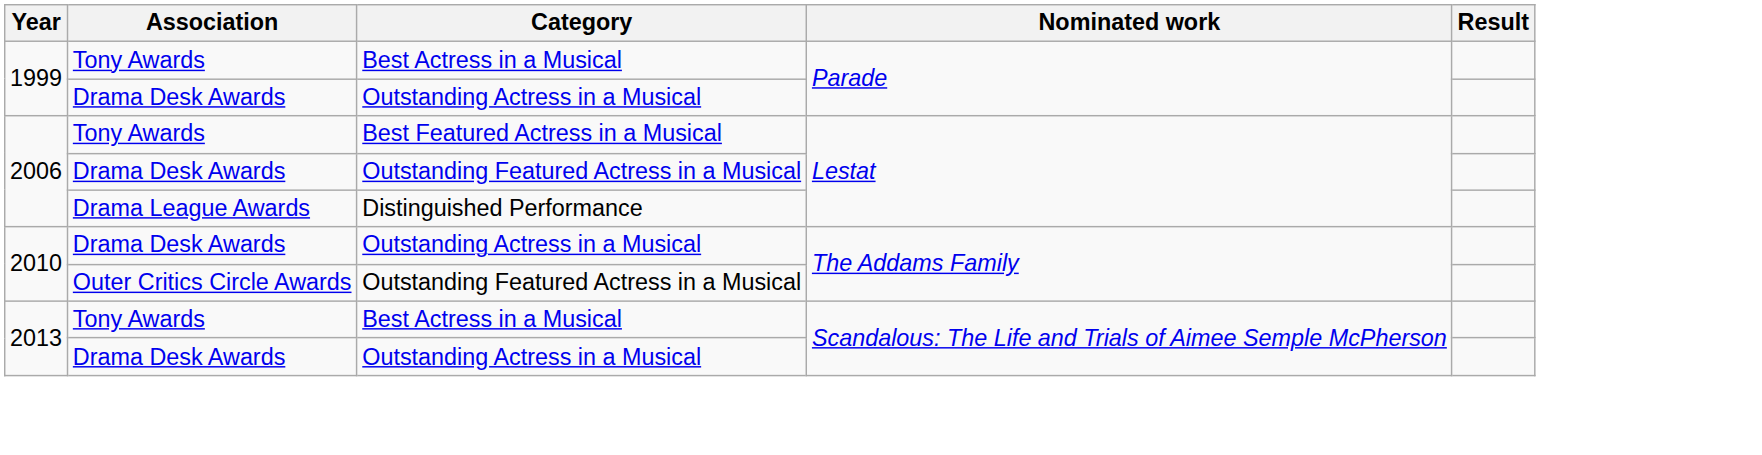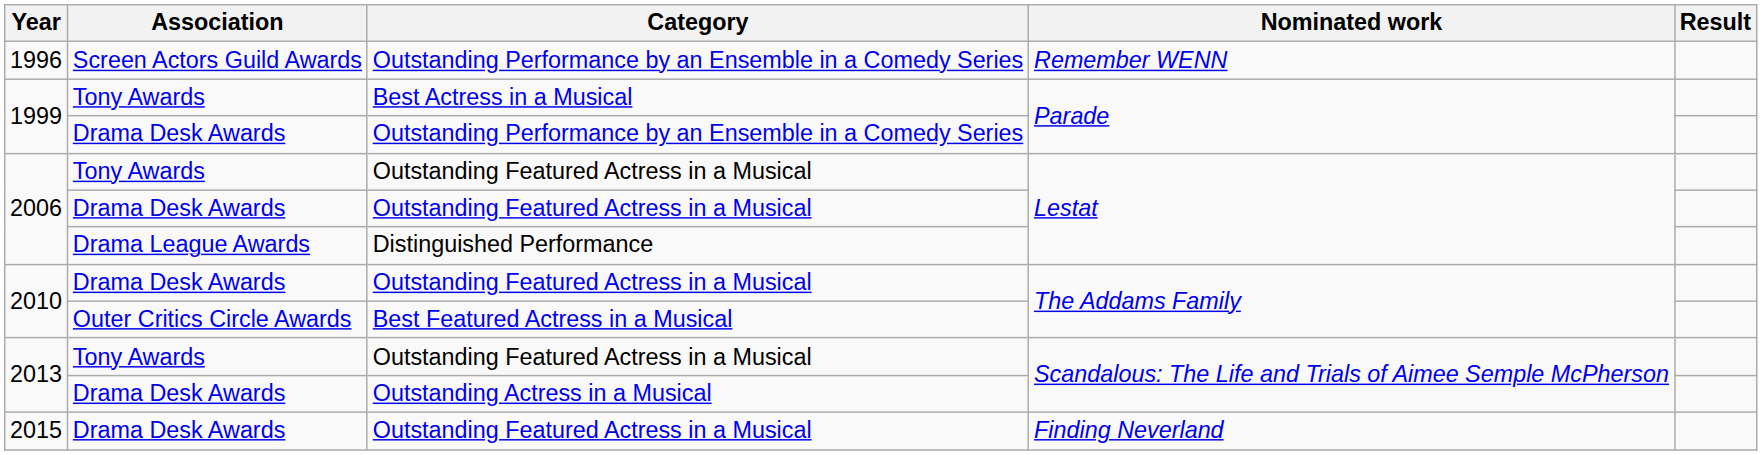+ row: 1996 | Screen Actors Guild Awards | Outstanding Performance by an Ensemble in a Comedy Series | Remember WENN
1999 / Drama Desk Awards | Category: Outstanding Actress in a Musical -> Outstanding Performance by an Ensemble in a Comedy Series
2006 / Tony Awards | Category: Best Featured Actress in a Musical -> Outstanding Featured Actress in a Musical
2010 / Drama Desk Awards | Category: Outstanding Actress in a Musical -> Outstanding Featured Actress in a Musical
2010 / Outer Critics Circle Awards | Category: Outstanding Featured Actress in a Musical -> Best Featured Actress in a Musical
2013 / Tony Awards | Category: Best Actress in a Musical -> Outstanding Featured Actress in a Musical
+ row: 2015 | Drama Desk Awards | Outstanding Featured Actress in a Musical | Finding Neverland
